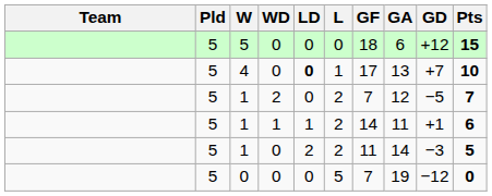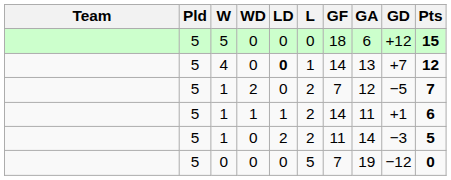4 | GF: 17 -> 14
4 | Pts: 10 -> 12
